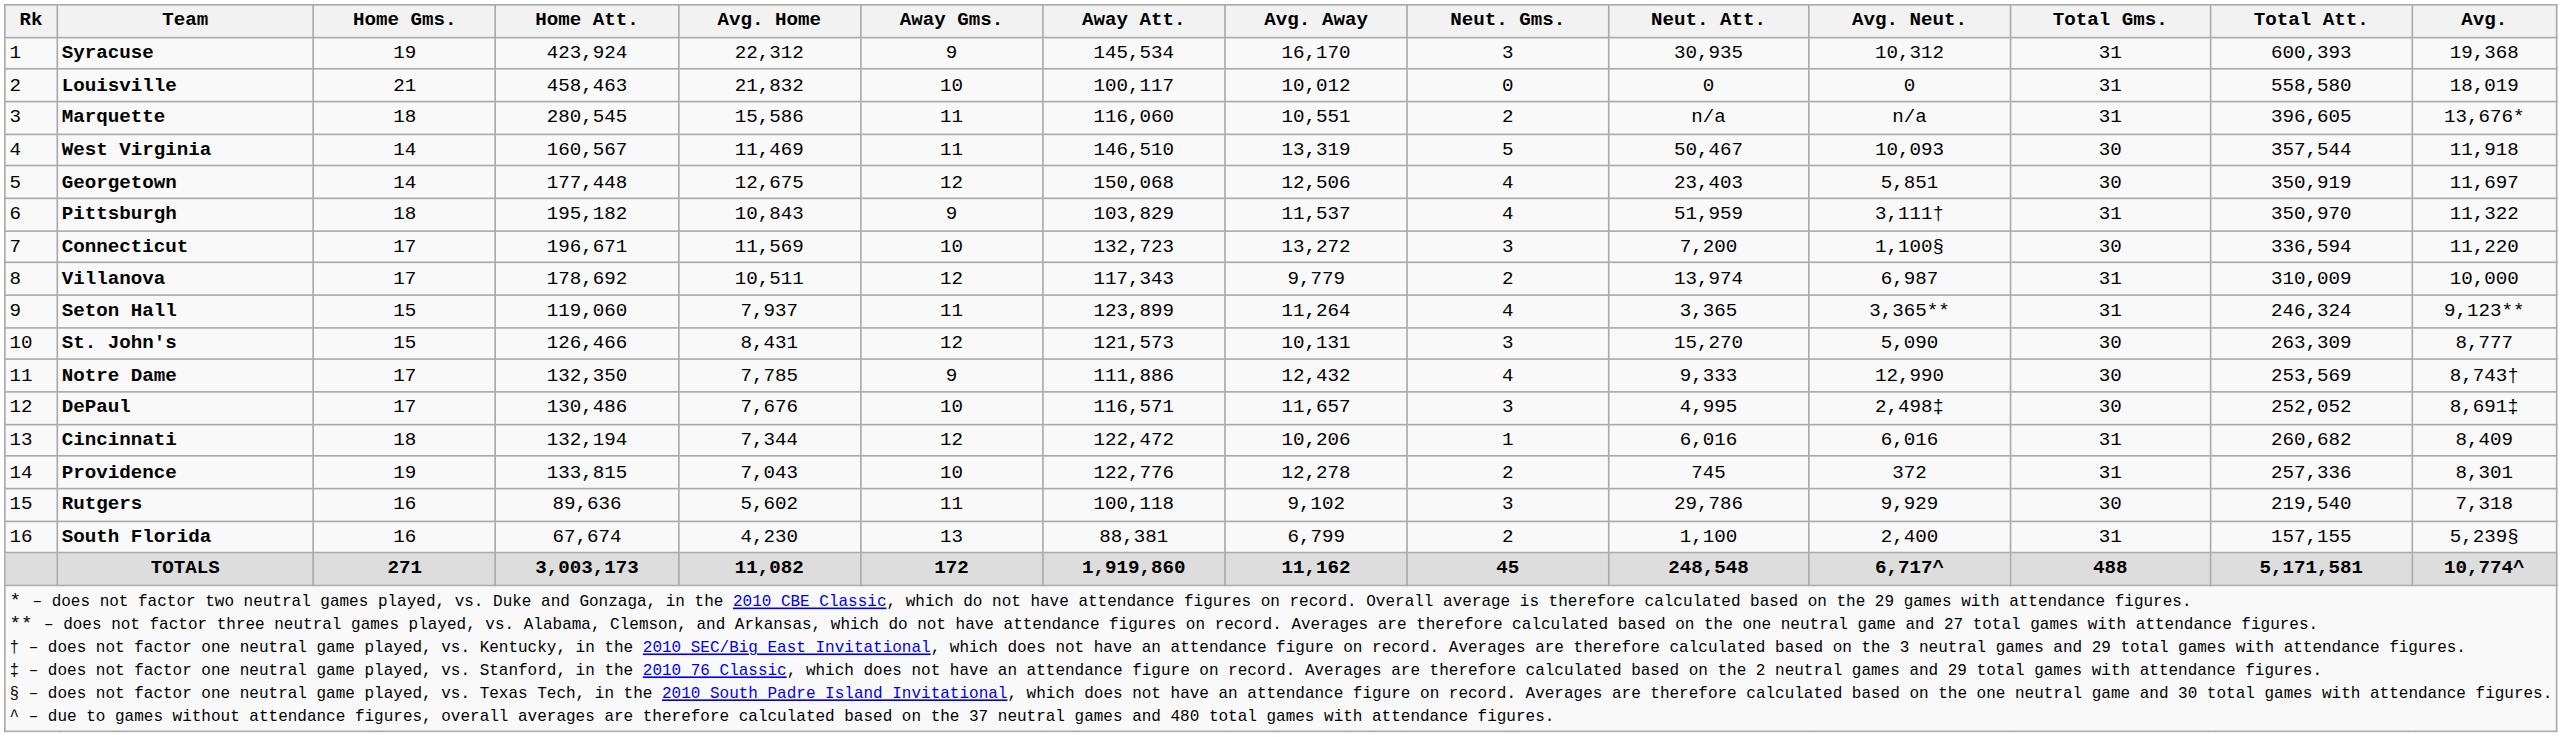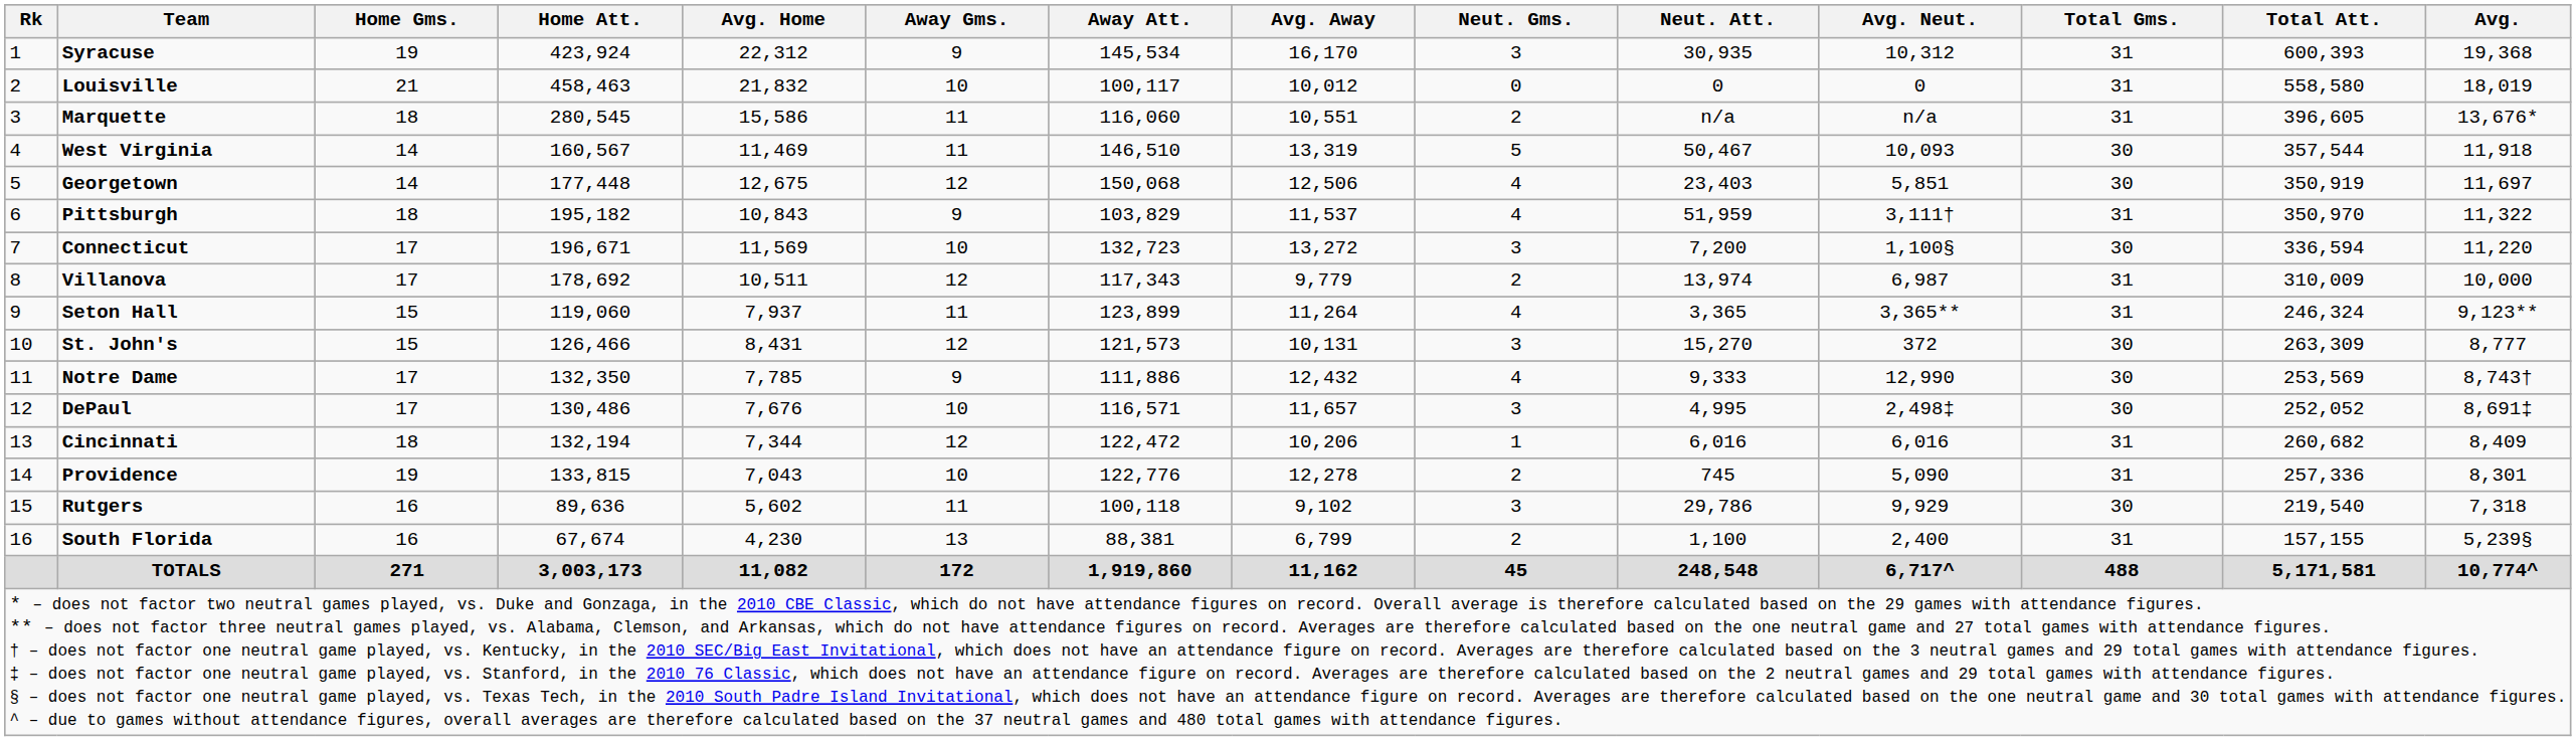St. John's | Avg. Neut.: 5,090 -> 372
Providence | Avg. Neut.: 372 -> 5,090
